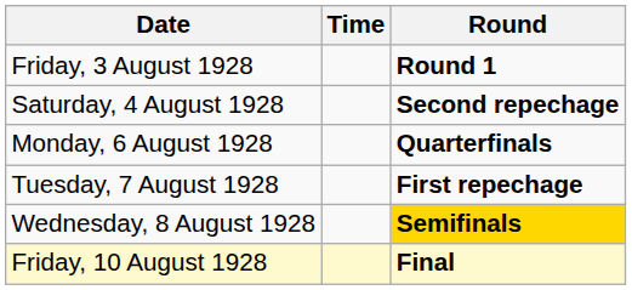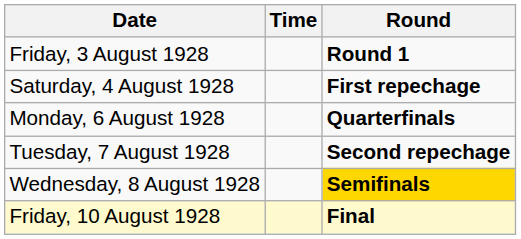Saturday, 4 August 1928 | Round: Second repechage -> First repechage
Tuesday, 7 August 1928 | Round: First repechage -> Second repechage
